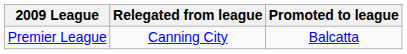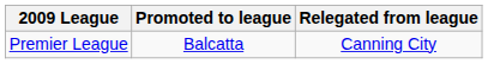columns swapped: Promoted to league <-> Relegated from league
